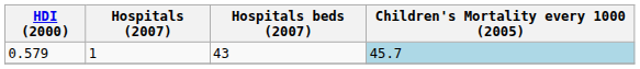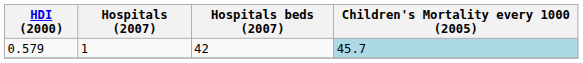0.579 | Hospitals beds (2007): 43 -> 42
